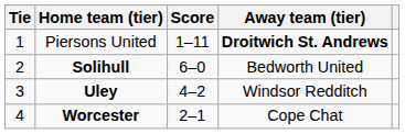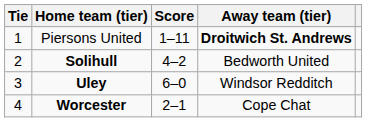Solihull | Score: 6–0 -> 4–2
Uley | Score: 4–2 -> 6–0
